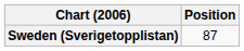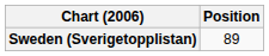Sweden (Sverigetopplistan) | Position: 87 -> 89
